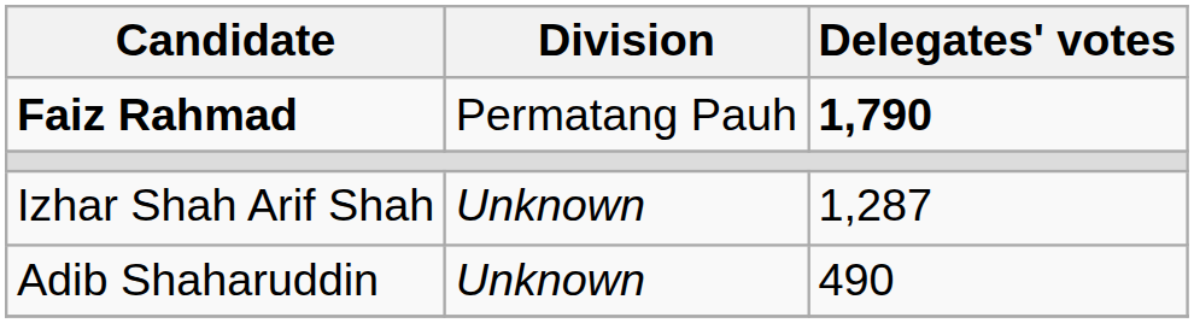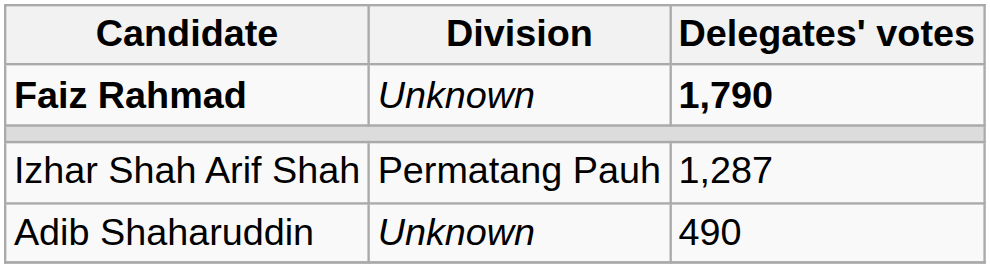Faiz Rahmad | Division: Permatang Pauh -> Unknown
Izhar Shah Arif Shah | Division: Unknown -> Permatang Pauh
